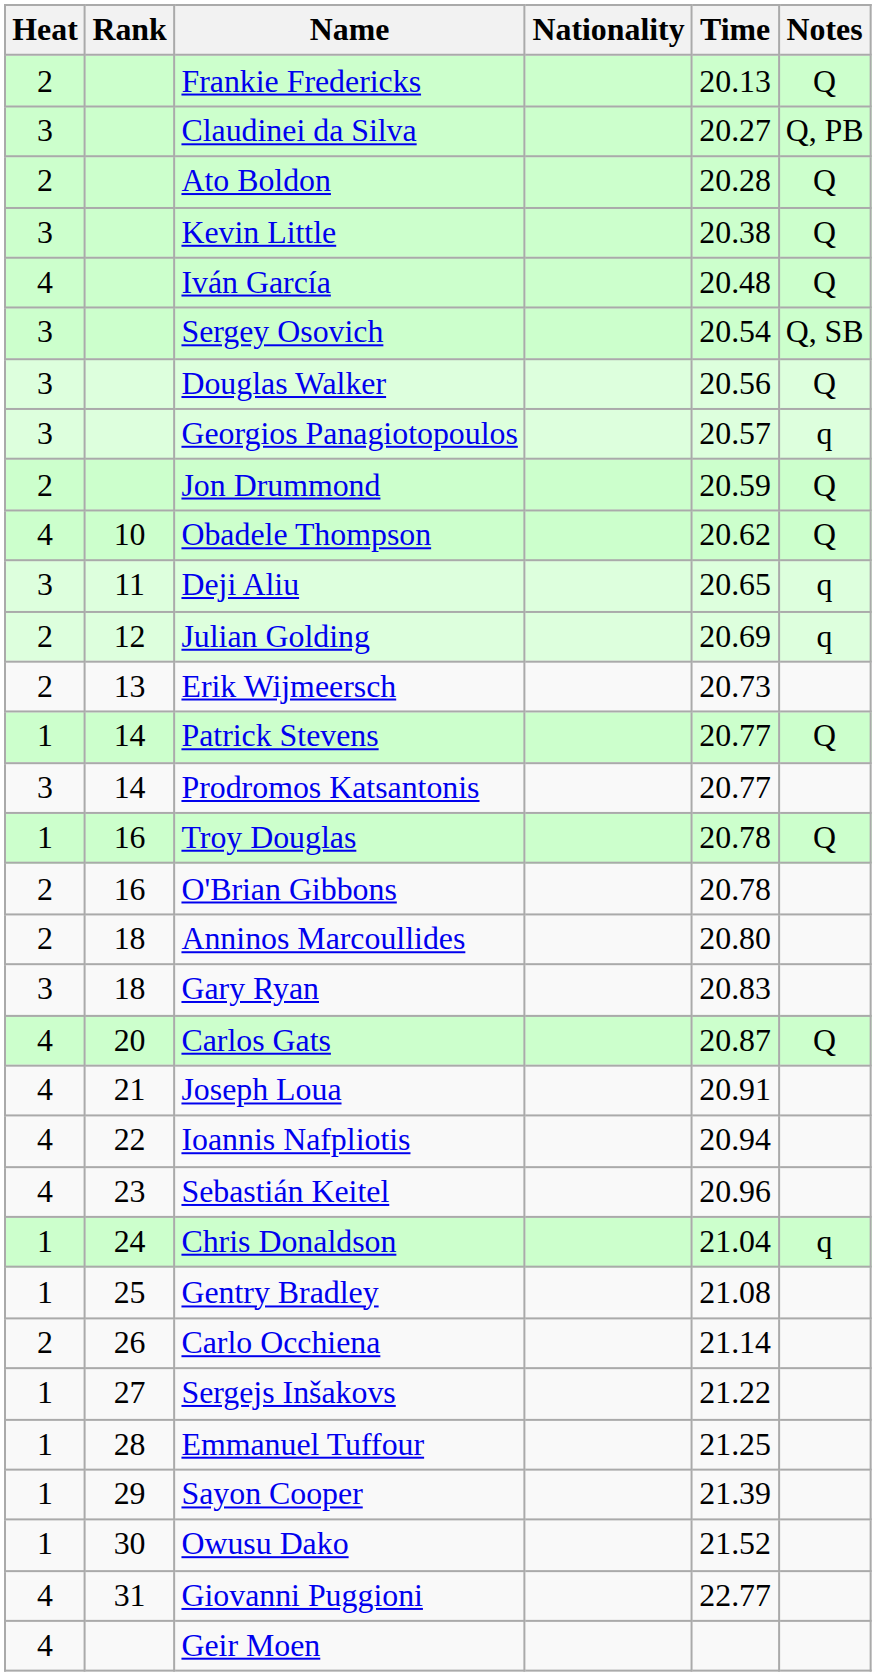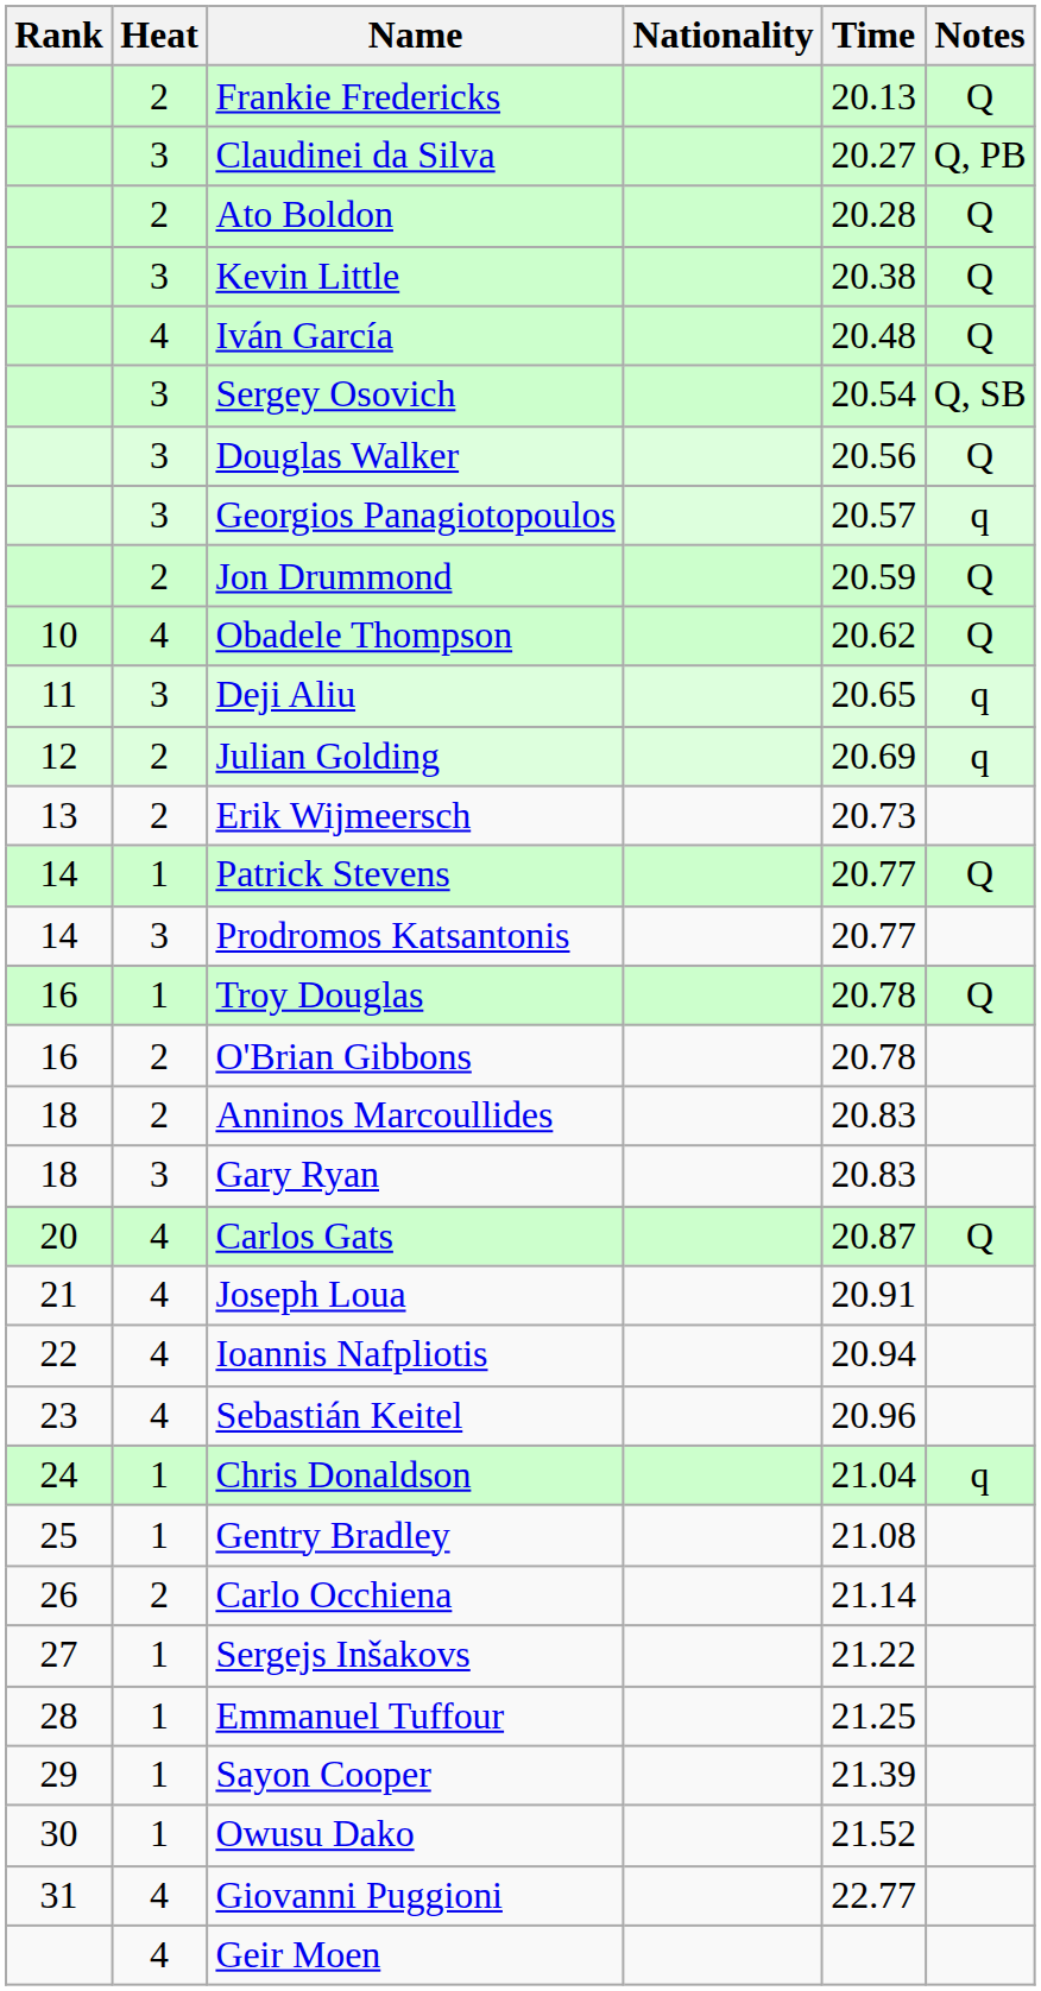columns swapped: Rank <-> Heat
Anninos Marcoullides | Time: 20.80 -> 20.83
